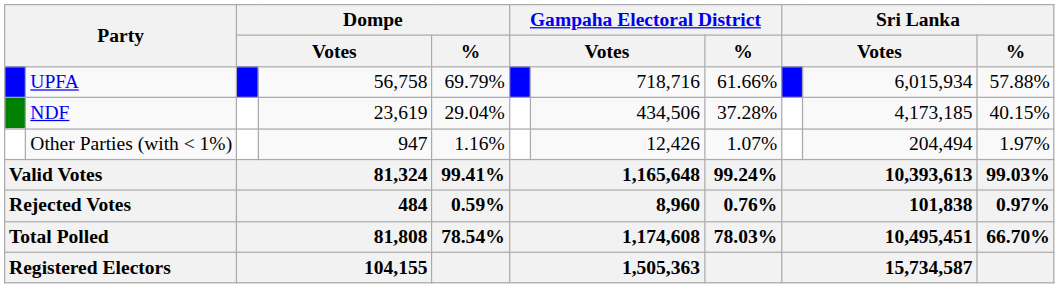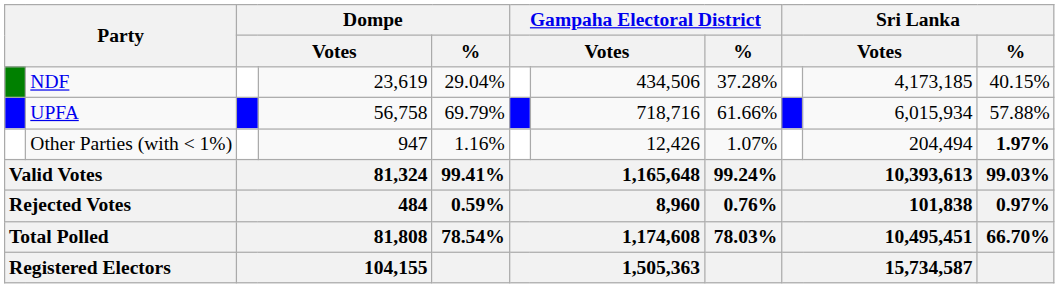rows swapped: UPFA <-> NDF
Other Parties (with < 1%) | Sri Lanka / %: normal -> bold
